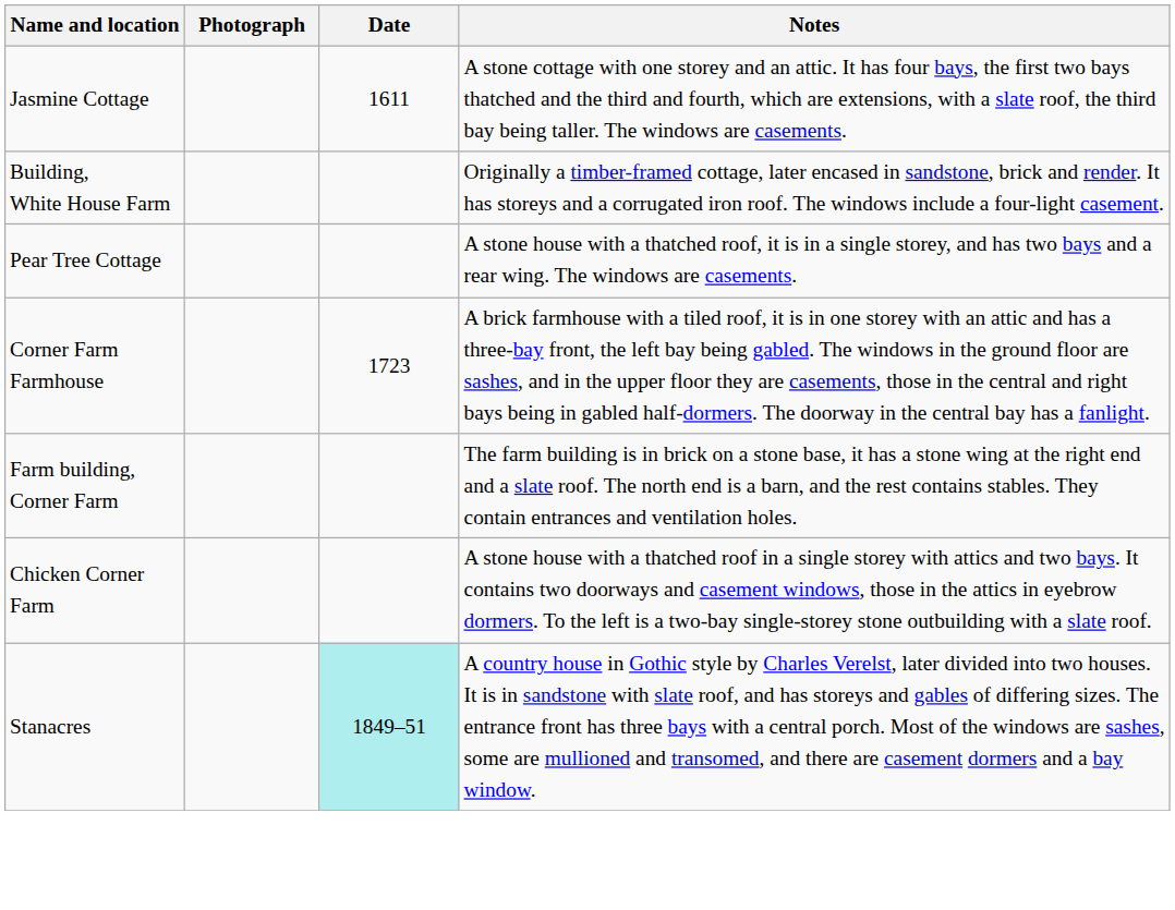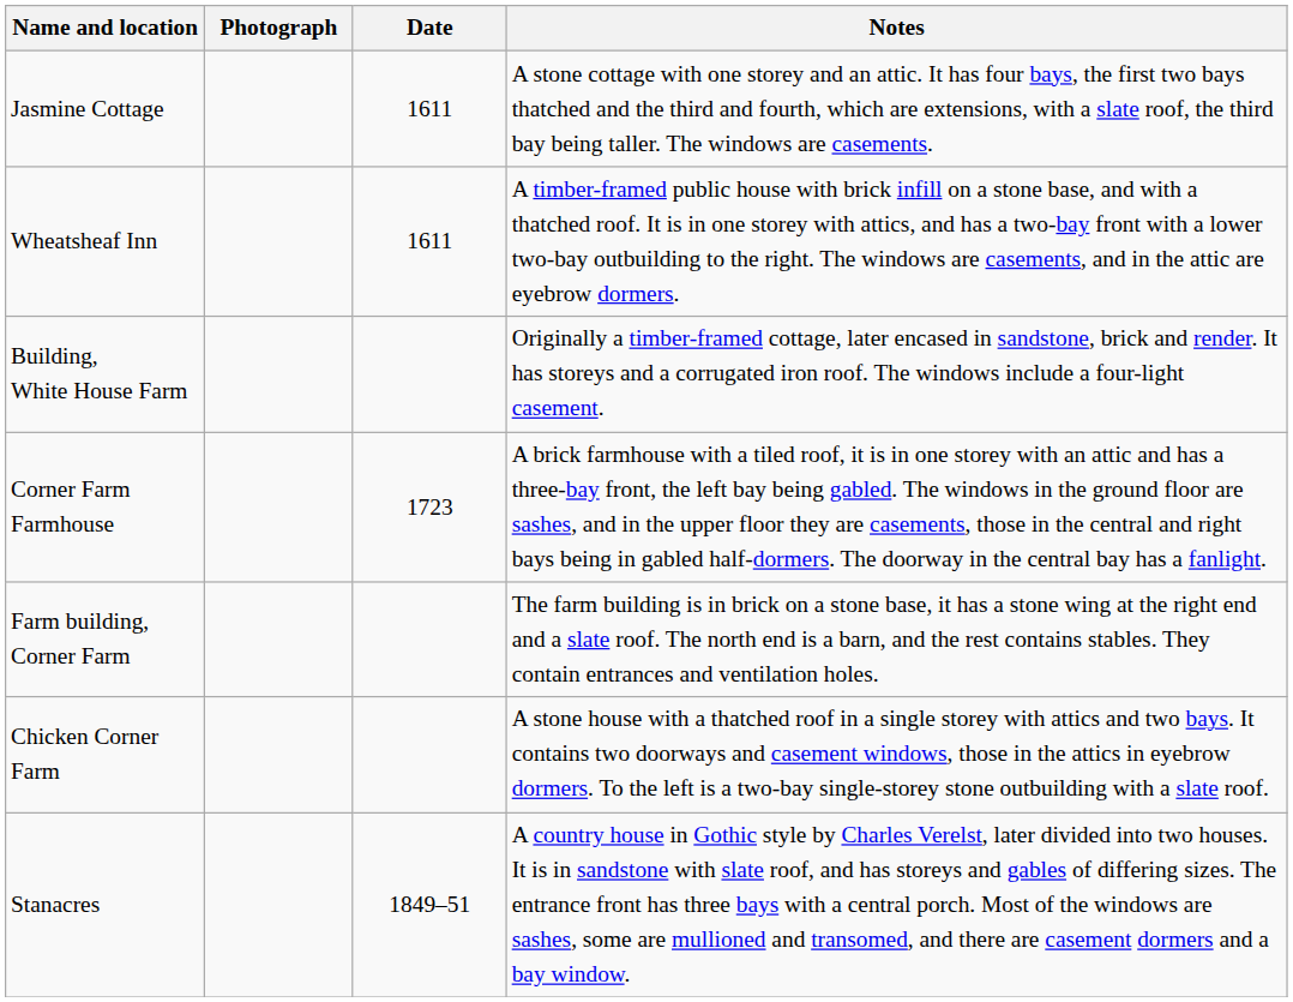+ row: Wheatsheaf Inn | 1611 | A timber-framed public house with brick infill on a stone base, and with a thatched roof. It is in one storey with attics, and has a two-bay front with a lower two-bay outbuilding to the right. The windows are casements, and in the attic are eyebrow dormers.
- row: Pear Tree Cottage | A stone house with a thatched roof, it is in a single storey, and has two bays and a rear wing. The windows are casements.
Stanacres | Date: paleturquoise background -> no background
